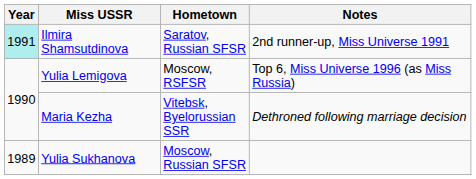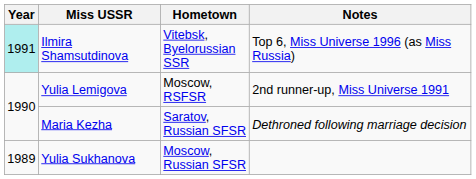Ilmira Shamsutdinova | Hometown: Saratov, Russian SFSR -> Vitebsk, Byelorussian SSR
Ilmira Shamsutdinova | Notes: 2nd runner-up, Miss Universe 1991 -> Top 6, Miss Universe 1996 (as Miss Russia)
Yulia Lemigova | Notes: Top 6, Miss Universe 1996 (as Miss Russia) -> 2nd runner-up, Miss Universe 1991
Maria Kezha | Hometown: Vitebsk, Byelorussian SSR -> Saratov, Russian SFSR
